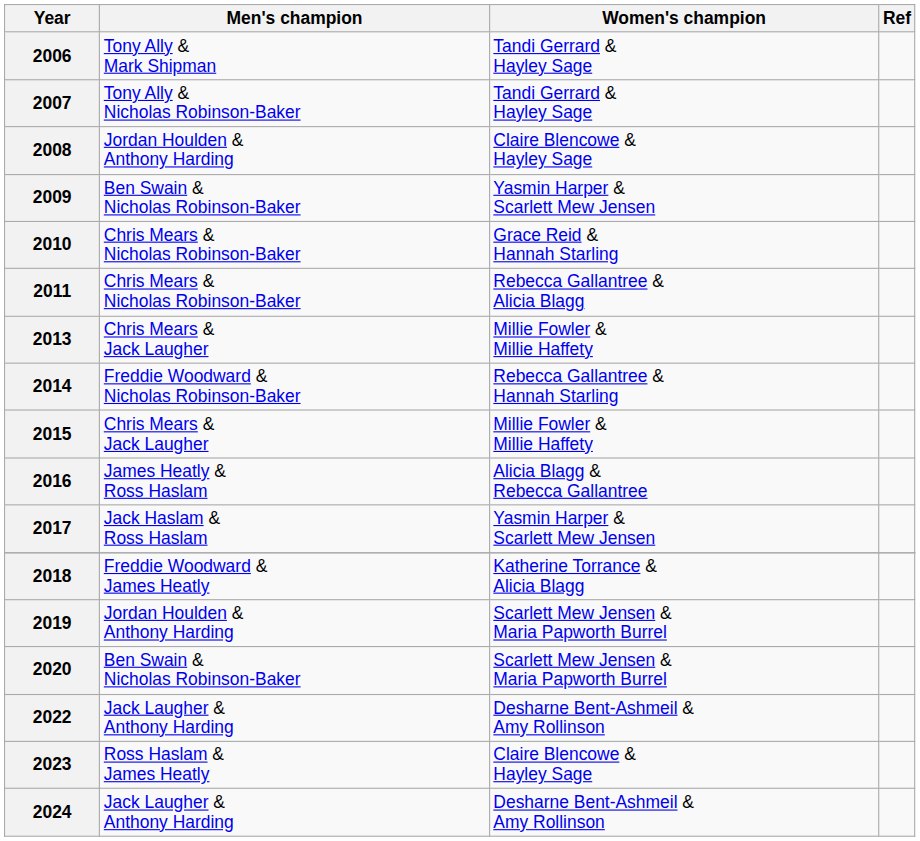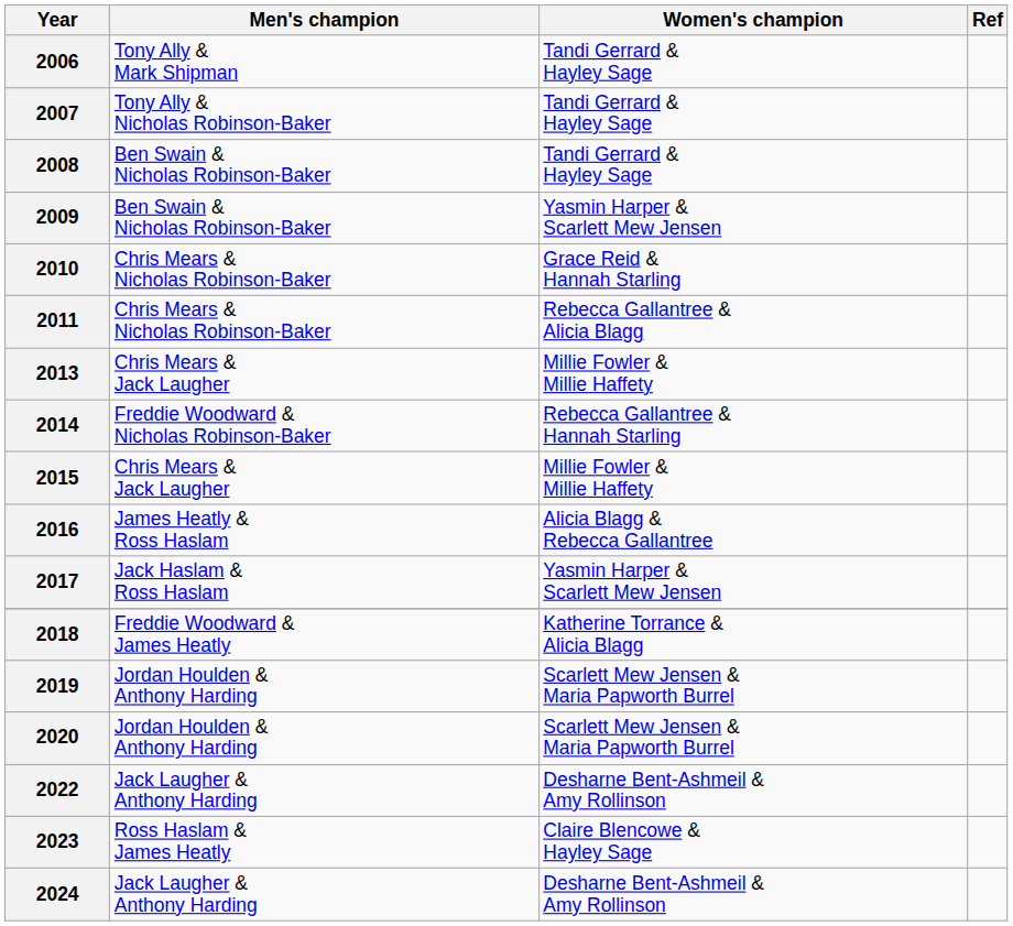2008 | Men's champion: Jordan Houlden & Anthony Harding -> Ben Swain & Nicholas Robinson-Baker
2008 | Women's champion: Claire Blencowe & Hayley Sage -> Tandi Gerrard & Hayley Sage
2020 | Men's champion: Ben Swain & Nicholas Robinson-Baker -> Jordan Houlden & Anthony Harding
